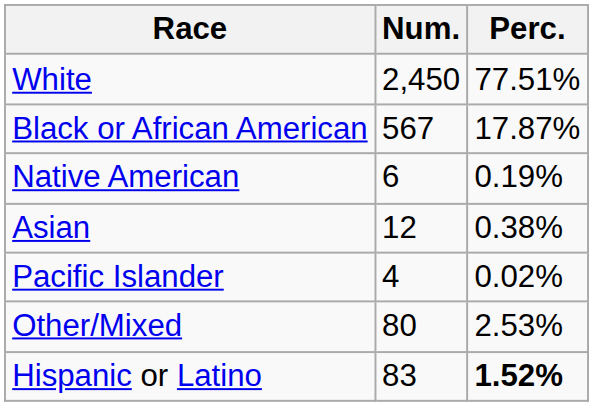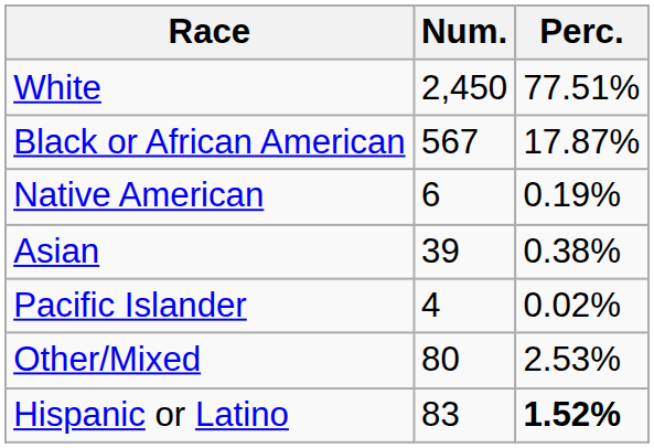Asian | Num.: 12 -> 39
